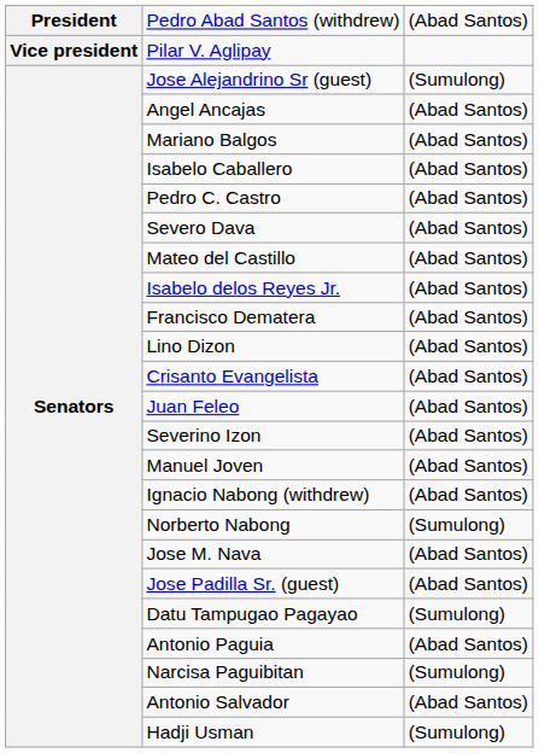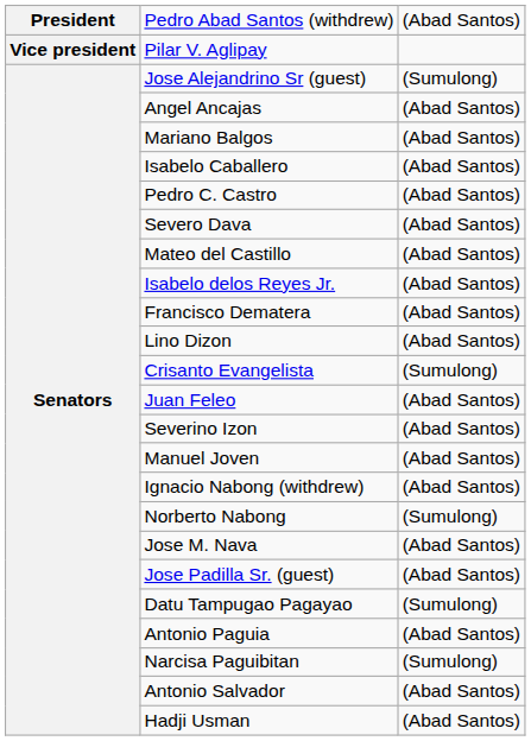Crisanto Evangelista | column 3: (Abad Santos) -> (Sumulong)
Hadji Usman | column 3: (Sumulong) -> (Abad Santos)
